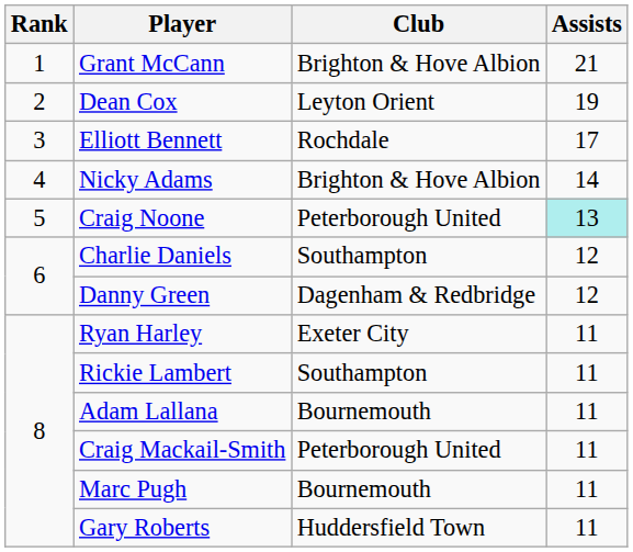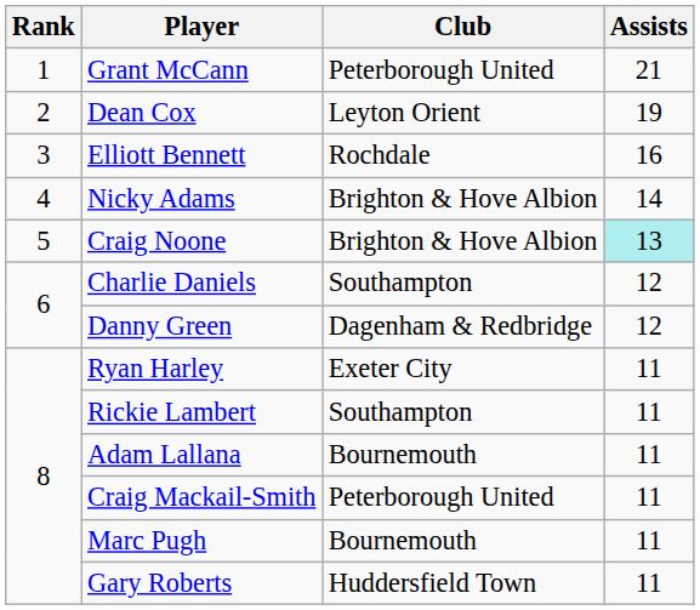Grant McCann | Club: Brighton & Hove Albion -> Peterborough United
Elliott Bennett | Assists: 17 -> 16
Craig Noone | Club: Peterborough United -> Brighton & Hove Albion
